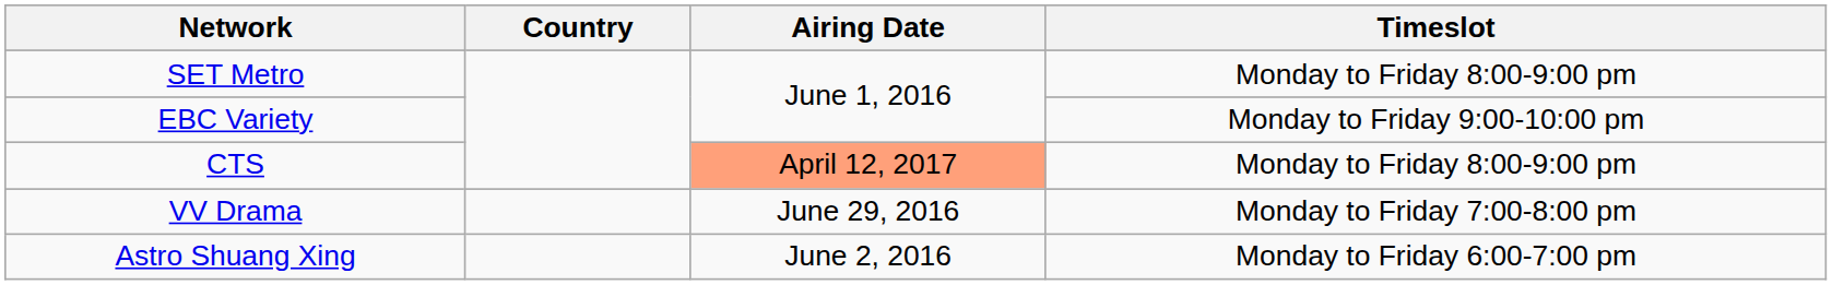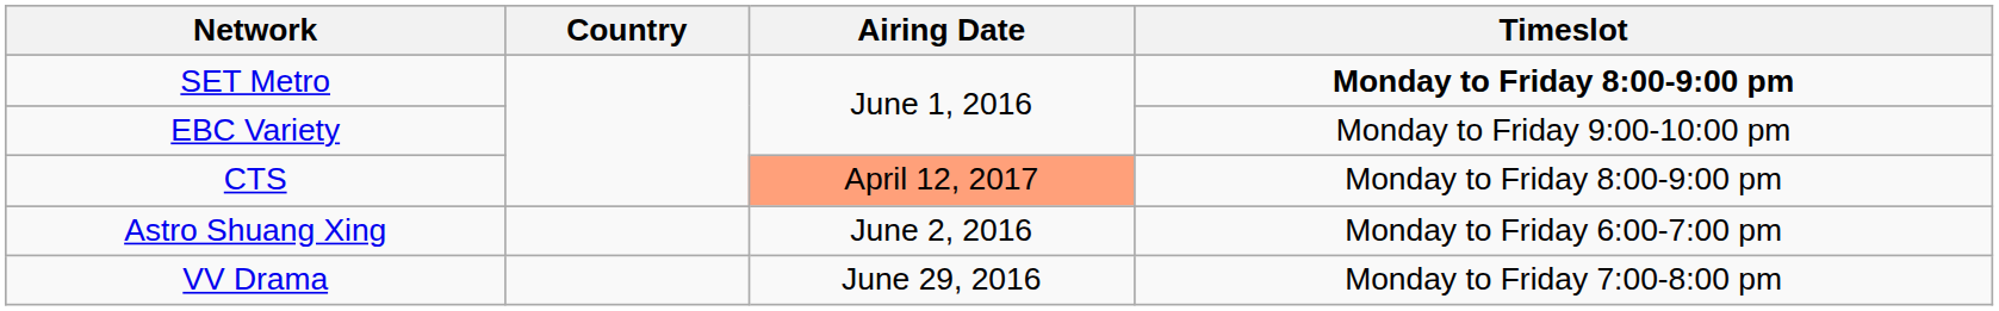SET Metro | Timeslot: normal -> bold
rows swapped: Astro Shuang Xing <-> VV Drama
